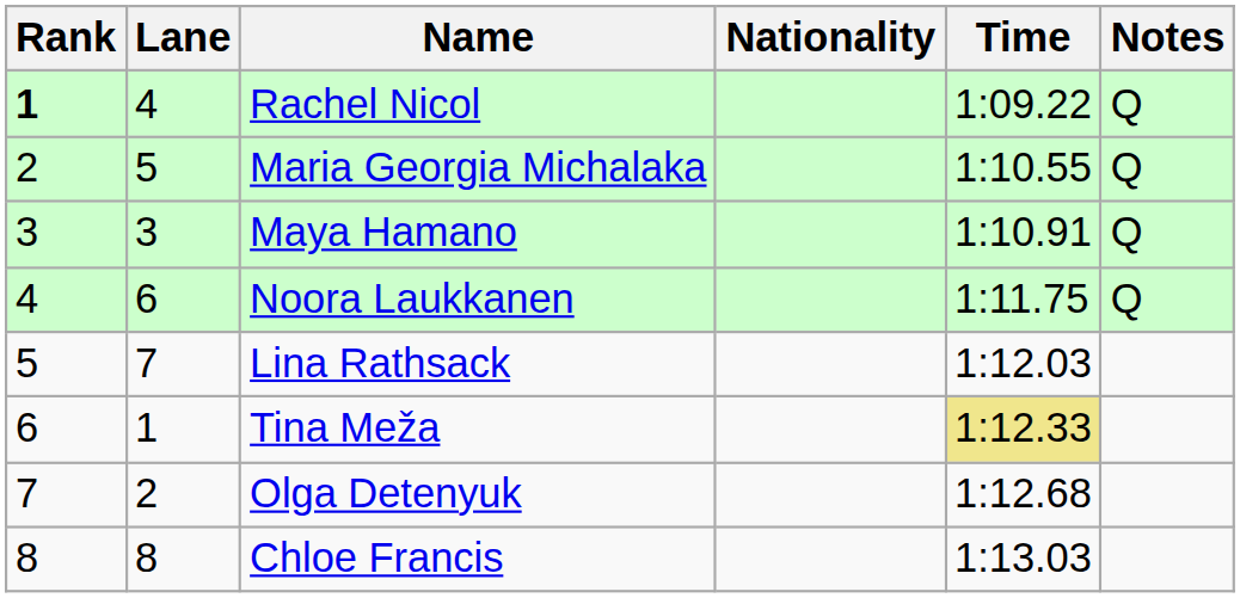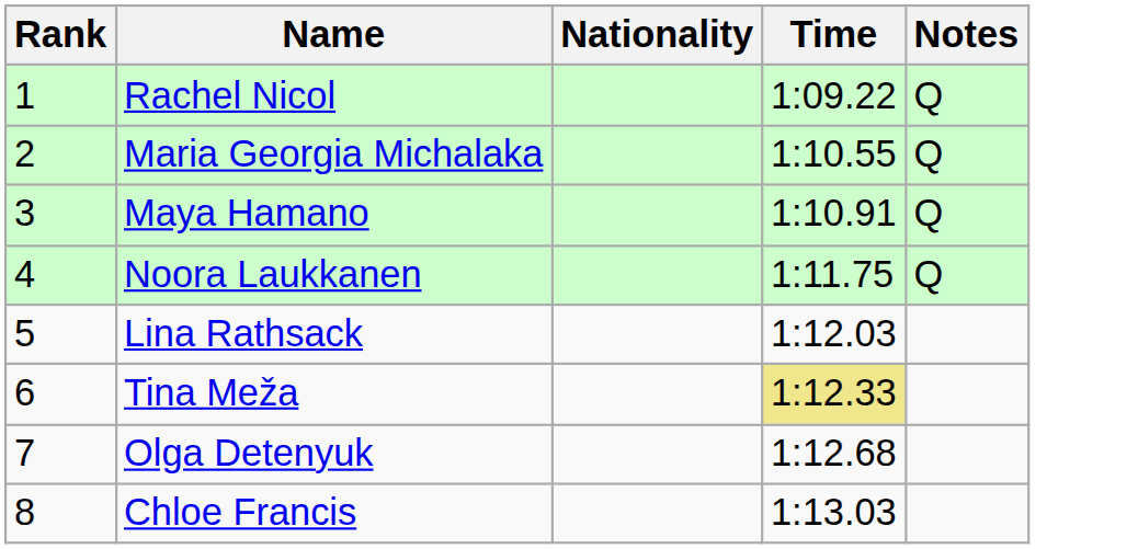- column: Lane | 4 | 5 | 3 | 6 | 7 | 1 | 2 | 8
Rachel Nicol | Rank: bold -> normal
